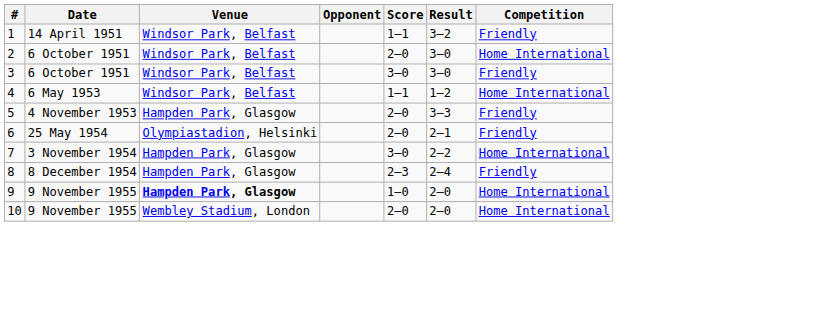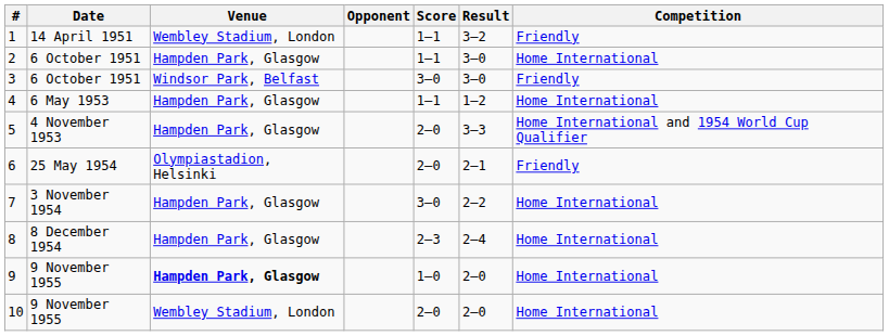1 | Venue: Windsor Park, Belfast -> Wembley Stadium, London
2 | Venue: Windsor Park, Belfast -> Hampden Park, Glasgow
2 | Score: 2–0 -> 1–1
4 | Venue: Windsor Park, Belfast -> Hampden Park, Glasgow
5 | Competition: Friendly -> Home International and 1954 World Cup Qualifier
8 | Competition: Friendly -> Home International
